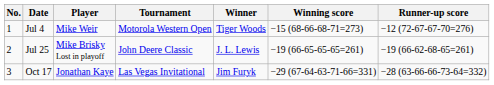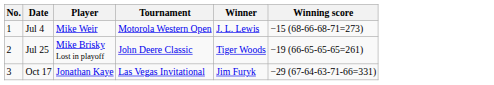- column: Runner-up score | −12 (72-67-67-70=276) | −19 (66-62-68-65=261) | −28 (63-66-66-73-64=332)
Jul 4 | Winner: Tiger Woods -> J. L. Lewis
Jul 25 | Winner: J. L. Lewis -> Tiger Woods
